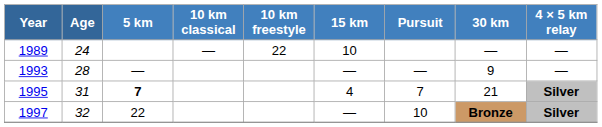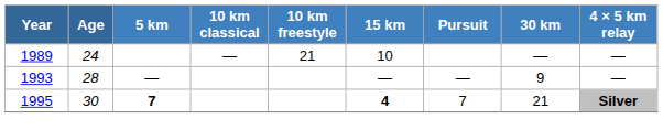1989 | 10 km freestyle: 22 -> 21
1995 | Age: 31 -> 30
1995 | 15 km: normal -> bold
- row: 1997 | 32 | 22 | — | 10 | Bronze | Silver
